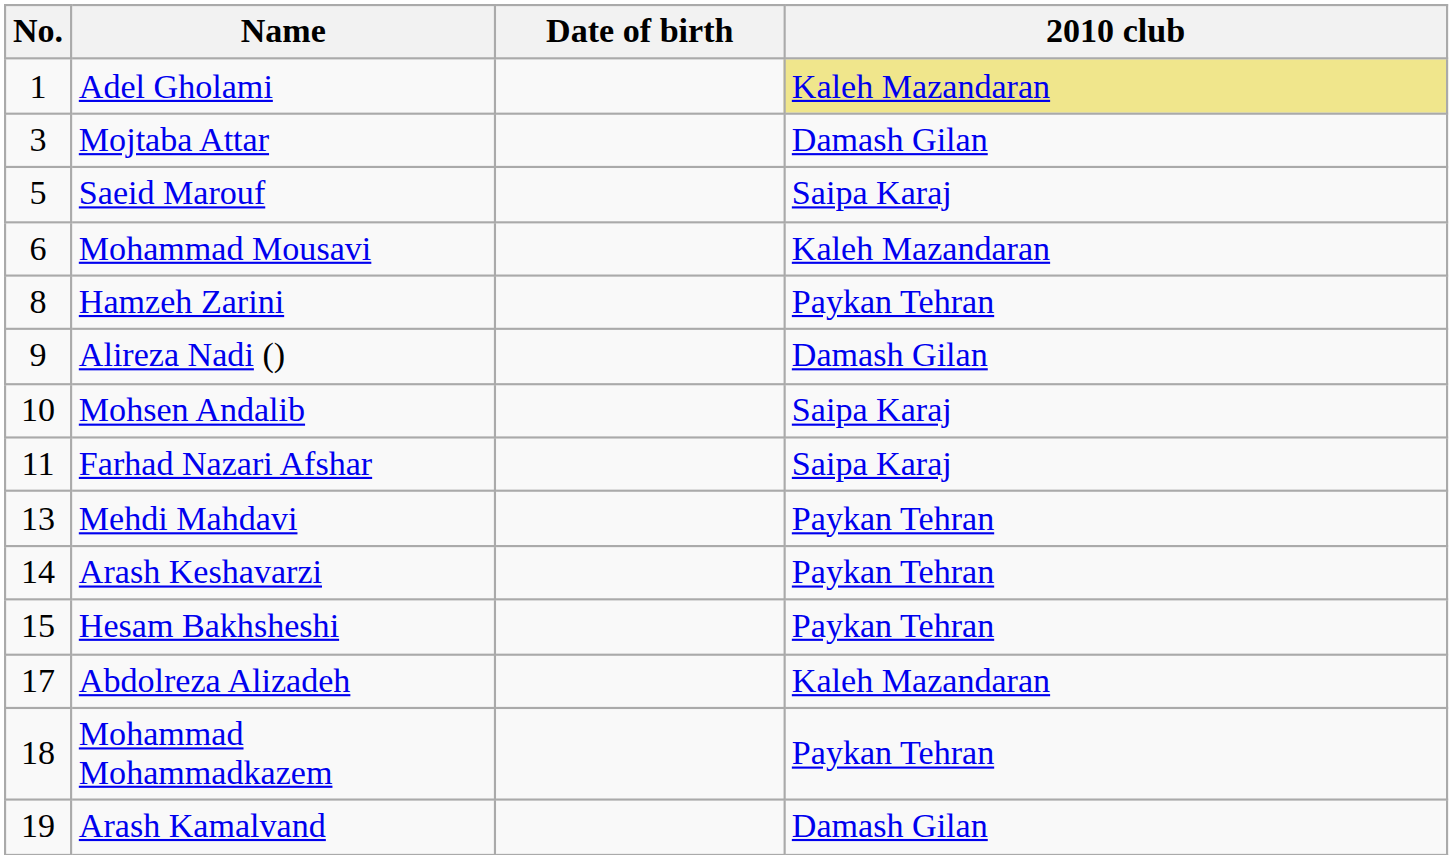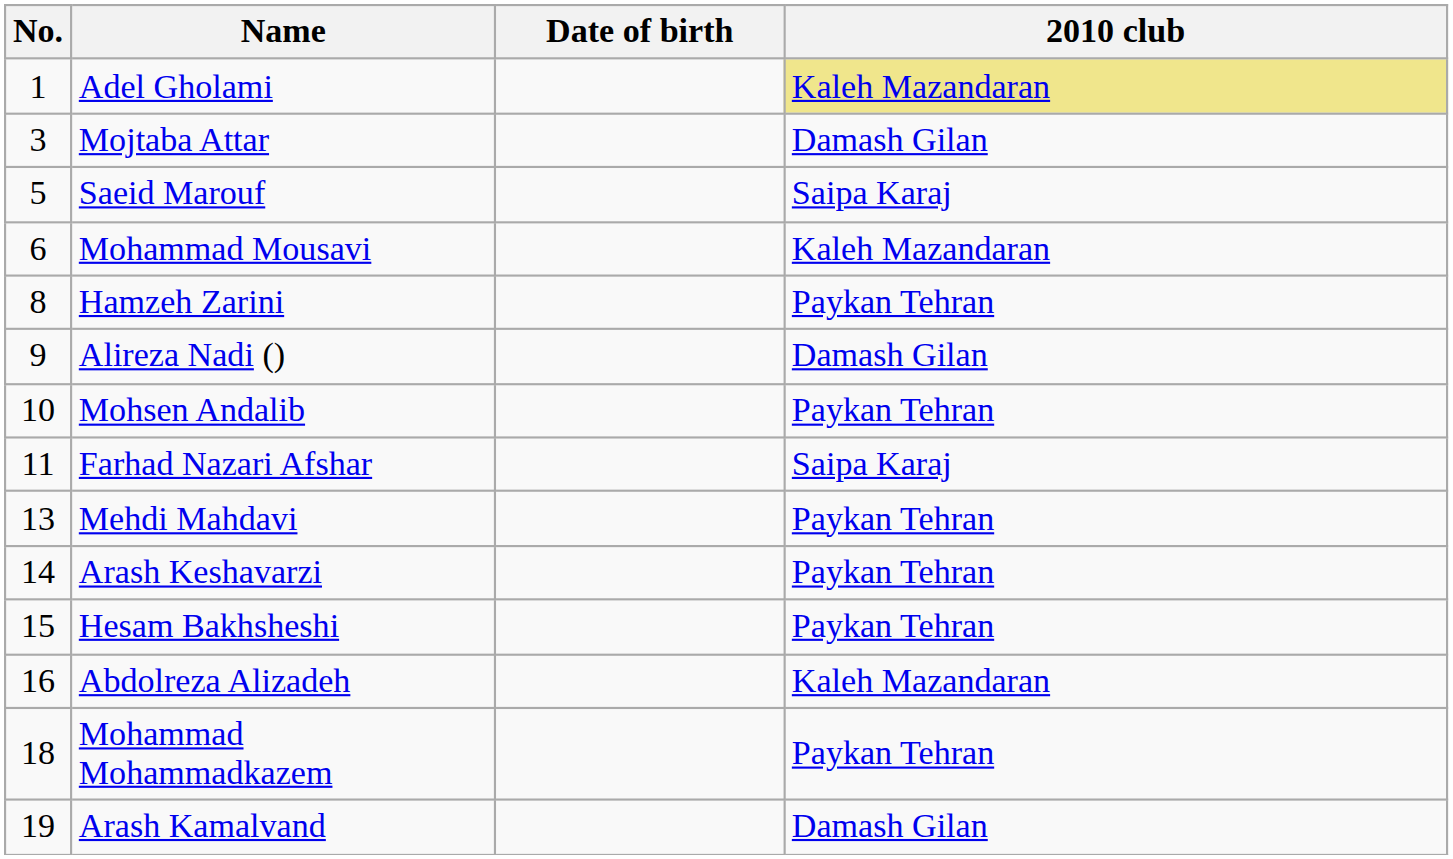Mohsen Andalib | 2010 club: Saipa Karaj -> Paykan Tehran
Abdolreza Alizadeh | No.: 17 -> 16
